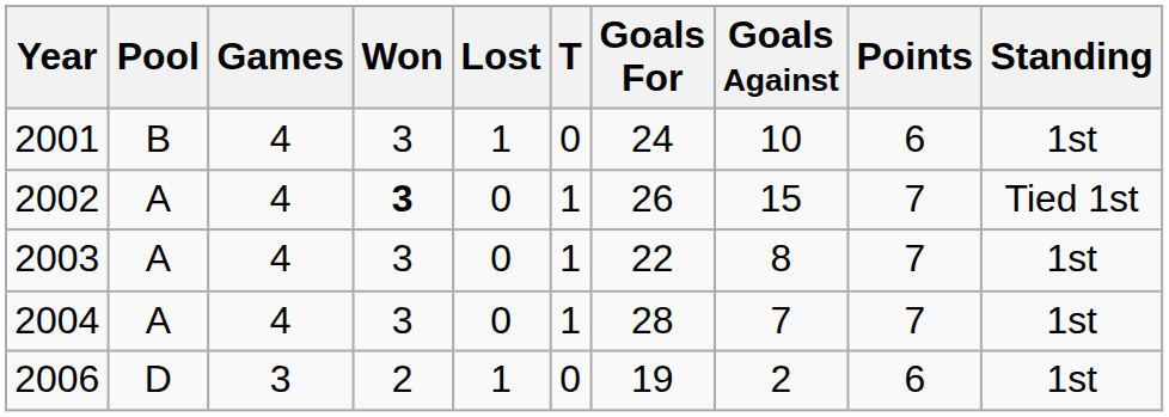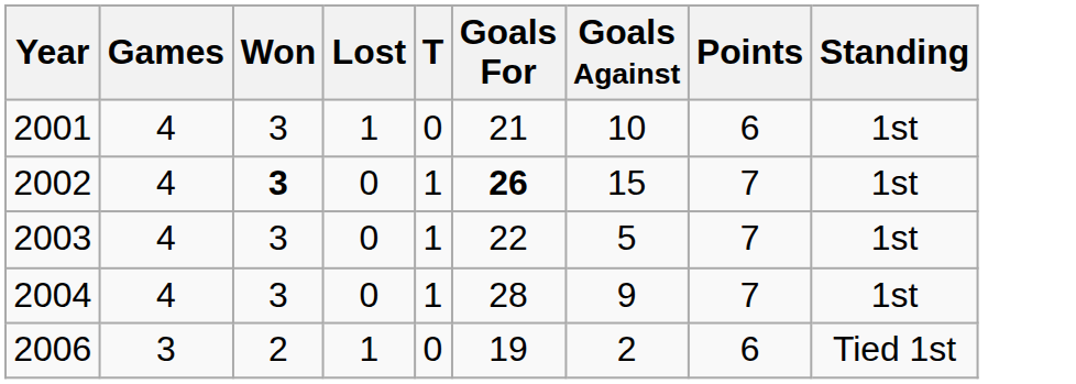- column: Pool | B | A | A | A | D
2001 | Goals For: 24 -> 21
2002 | Goals For: normal -> bold
2002 | Standing: Tied 1st -> 1st
2003 | Goals Against: 8 -> 5
2004 | Goals Against: 7 -> 9
2006 | Standing: 1st -> Tied 1st
